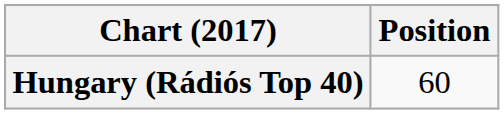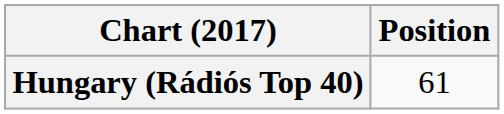Hungary (Rádiós Top 40) | Position: 60 -> 61
